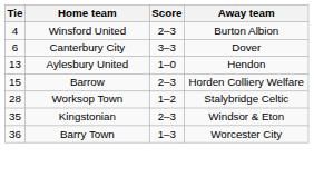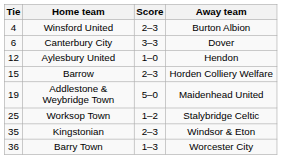Aylesbury United | Tie: 13 -> 12
+ row: 19 | Addlestone & Weybridge Town | 5–0 | Maidenhead United
Worksop Town | Tie: 28 -> 25
